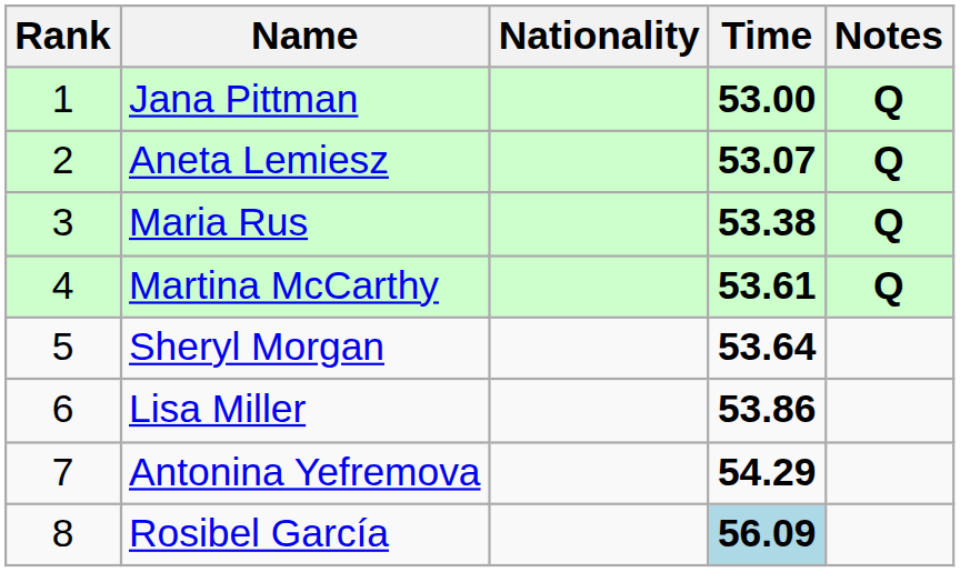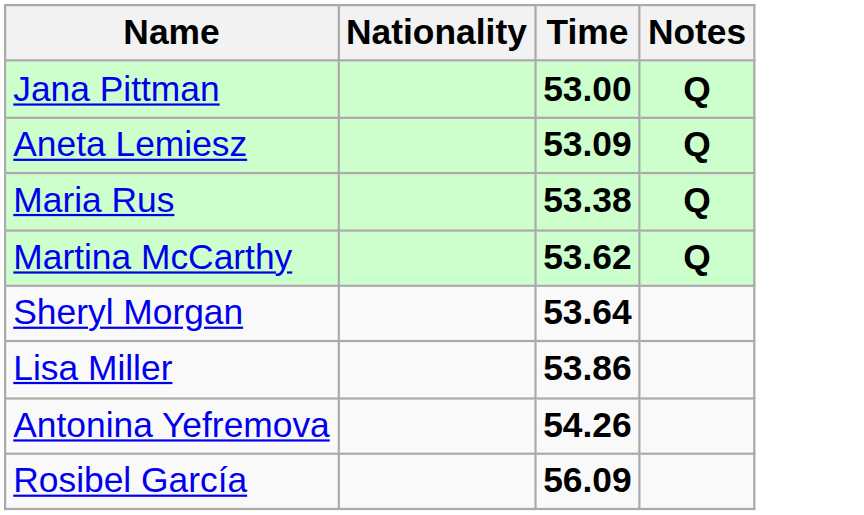- column: Rank | 1 | 2 | 3 | 4 | 5 | 6 | 7 | 8
Aneta Lemiesz | Time: 53.07 -> 53.09
Martina McCarthy | Time: 53.61 -> 53.62
Antonina Yefremova | Time: 54.29 -> 54.26
Rosibel García | Time: lightblue background -> no background
